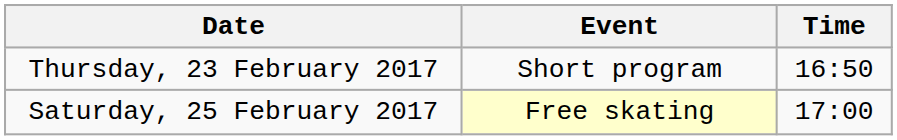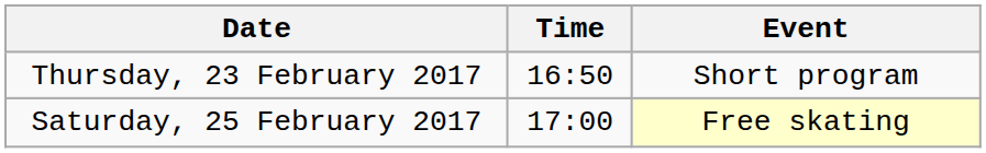columns swapped: Time <-> Event
